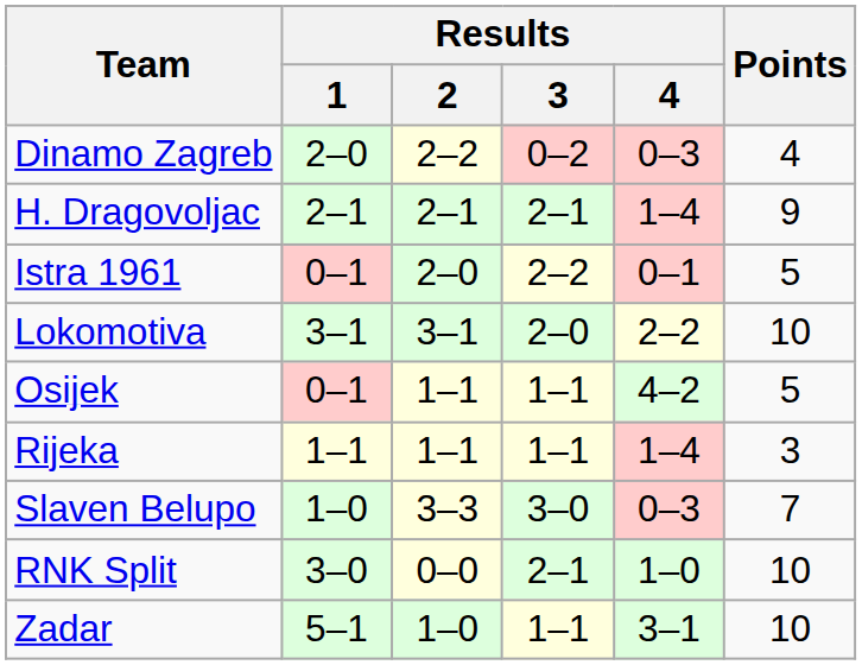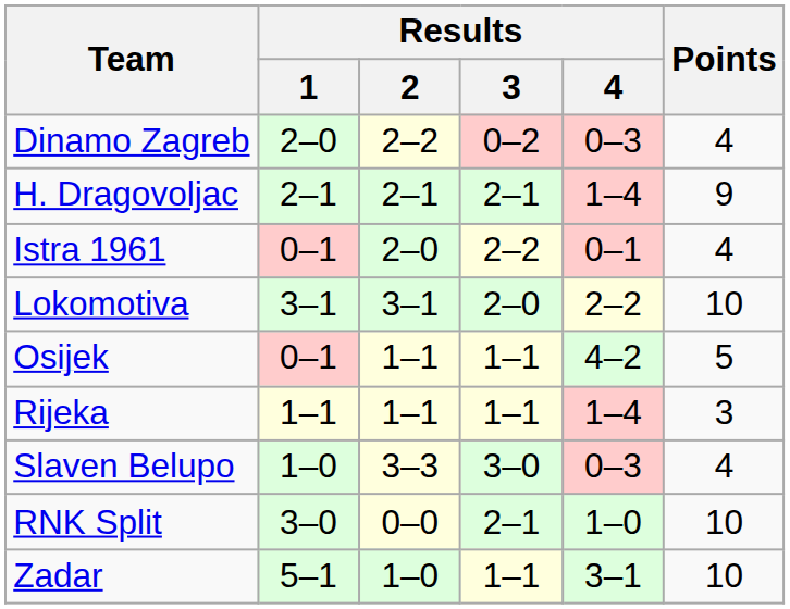Istra 1961 | Points: 5 -> 4
Slaven Belupo | Points: 7 -> 4
